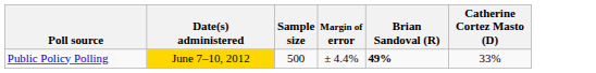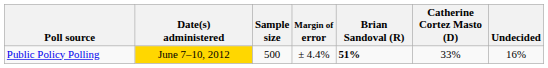+ column: Undecided | 16%
Public Policy Polling | Brian Sandoval (R): 49% -> 51%
